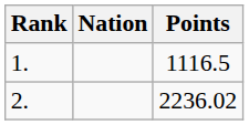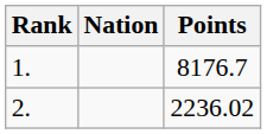1. | Points: 1116.5 -> 8176.7
